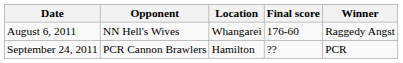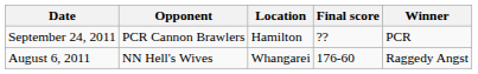rows swapped: August 6, 2011 <-> September 24, 2011
